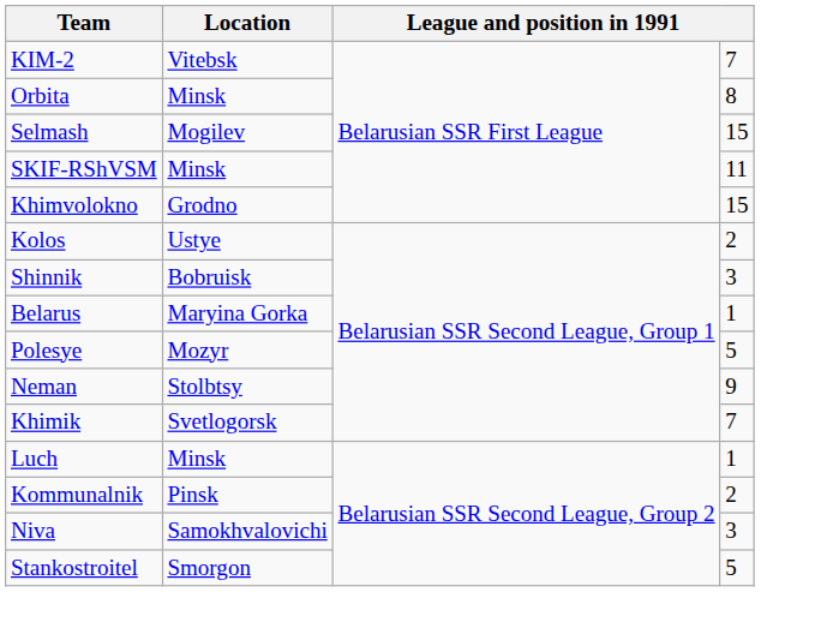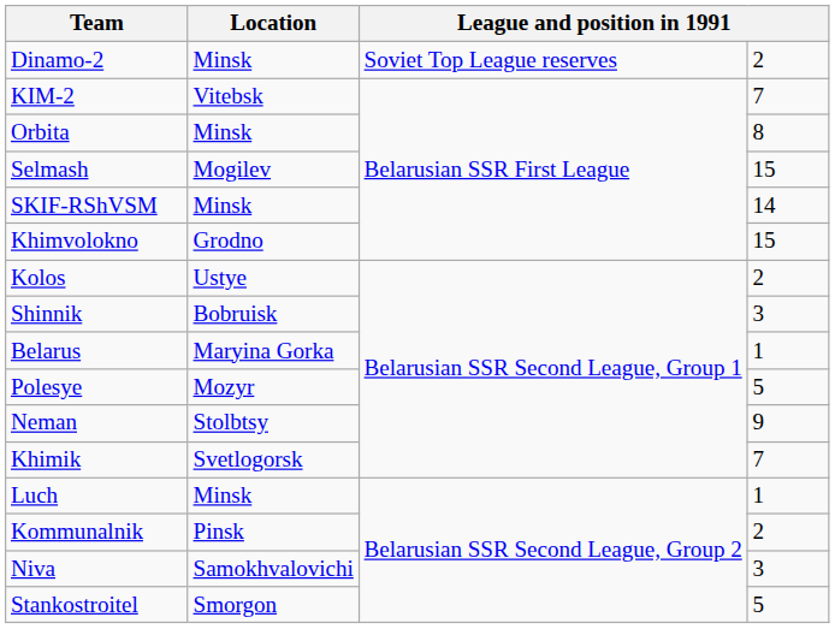+ row: Dinamo-2 | Minsk | Soviet Top League reserves | 2
SKIF-RShVSM | column 4: 11 -> 14
